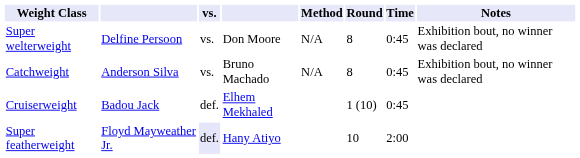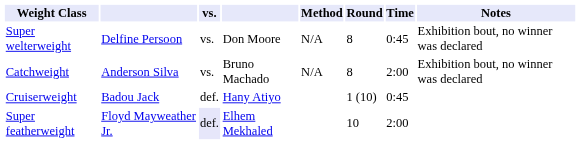Catchweight | Time: 0:45 -> 2:00
Cruiserweight | column 4: Elhem Mekhaled -> Hany Atiyo
Super featherweight | column 4: Hany Atiyo -> Elhem Mekhaled
